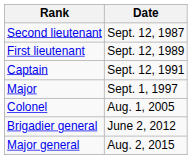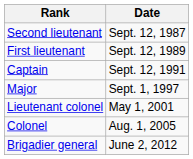+ row: Lieutenant colonel | May 1, 2001
- row: Major general | Aug. 2, 2015
